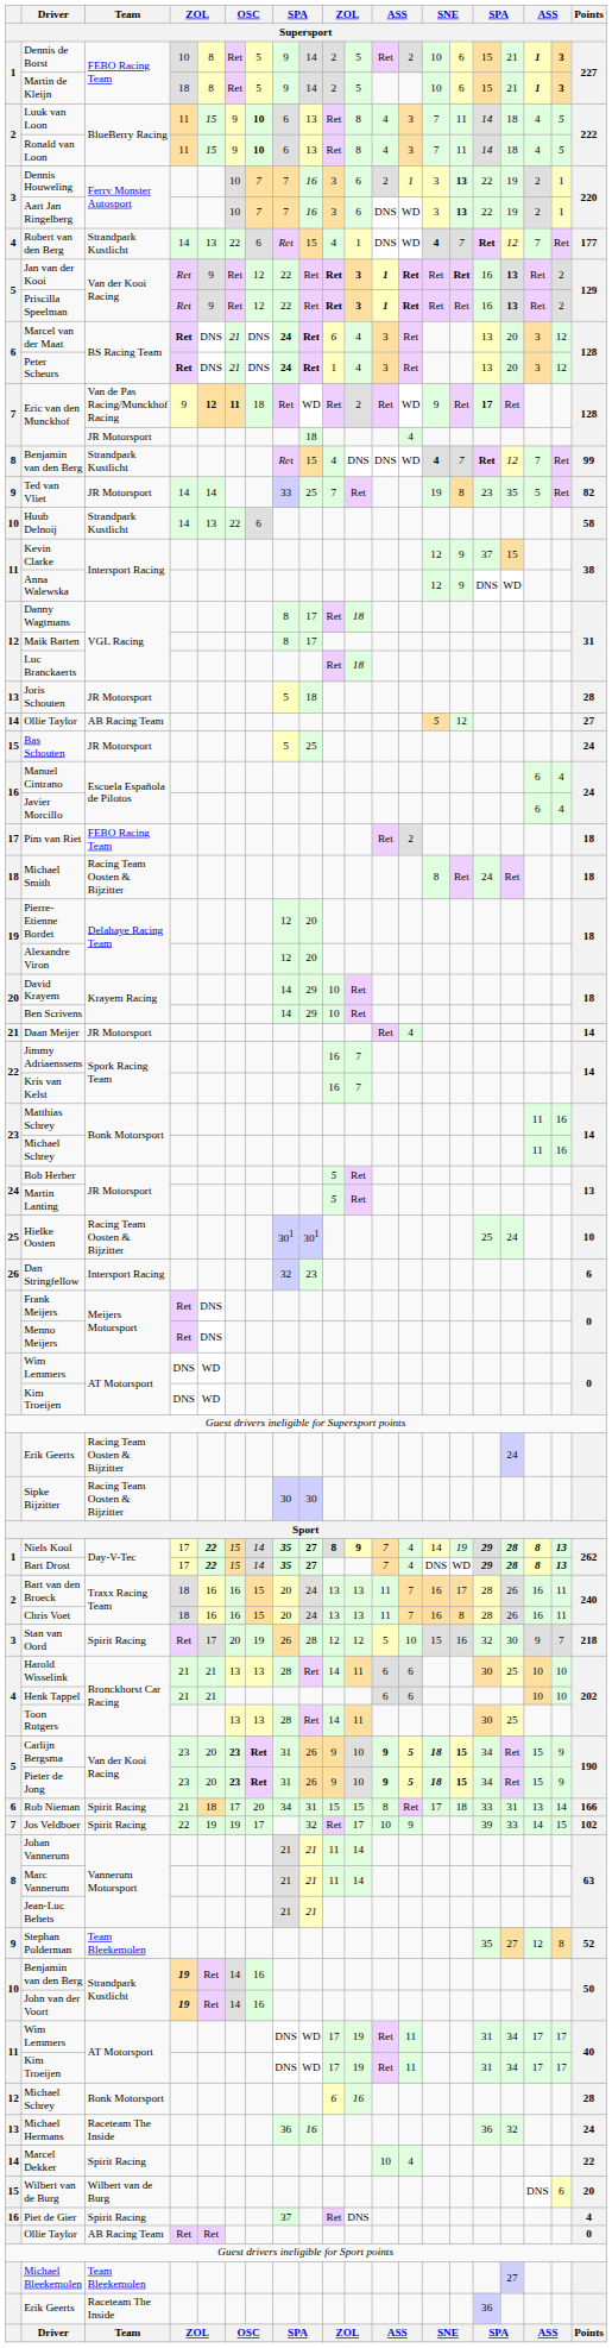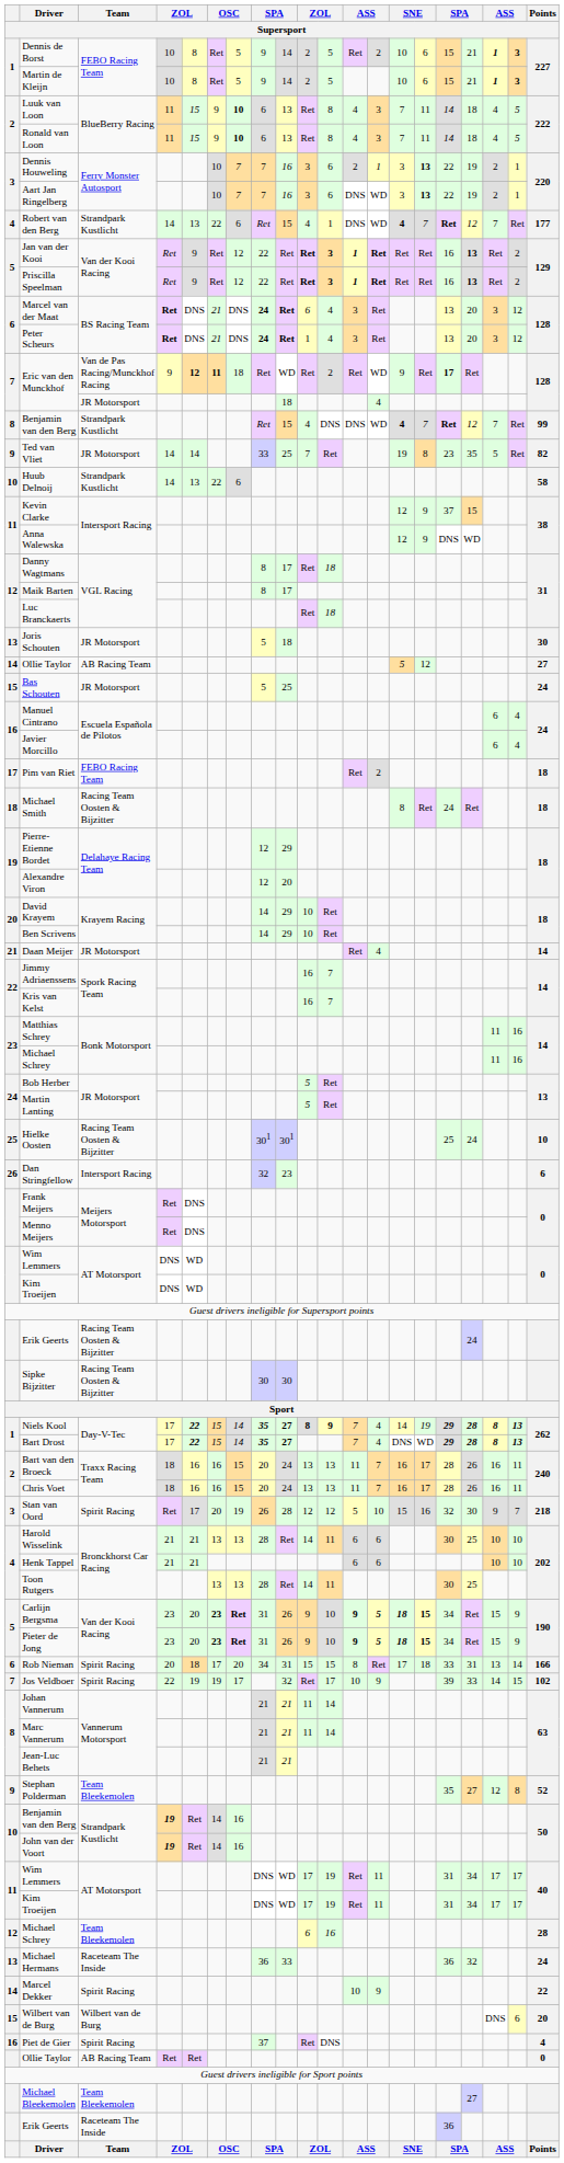Martin de Kleijn | column 4: 18 -> 10
Jan van der Kooi | column 15: bold -> normal
Joris Schouten | Points: 28 -> 30
Pierre-Etienne Bordet | column 9: 20 -> 29
Chris Voet | column 15: 8 -> 17
Rob Nieman | column 4: 21 -> 20
12 / Michael Schrey | Team: Bonk Motorsport -> Team Bleekemolen
Michael Hermans | column 9: 16 -> 33
Marcel Dekker | column 13: 4 -> 9
